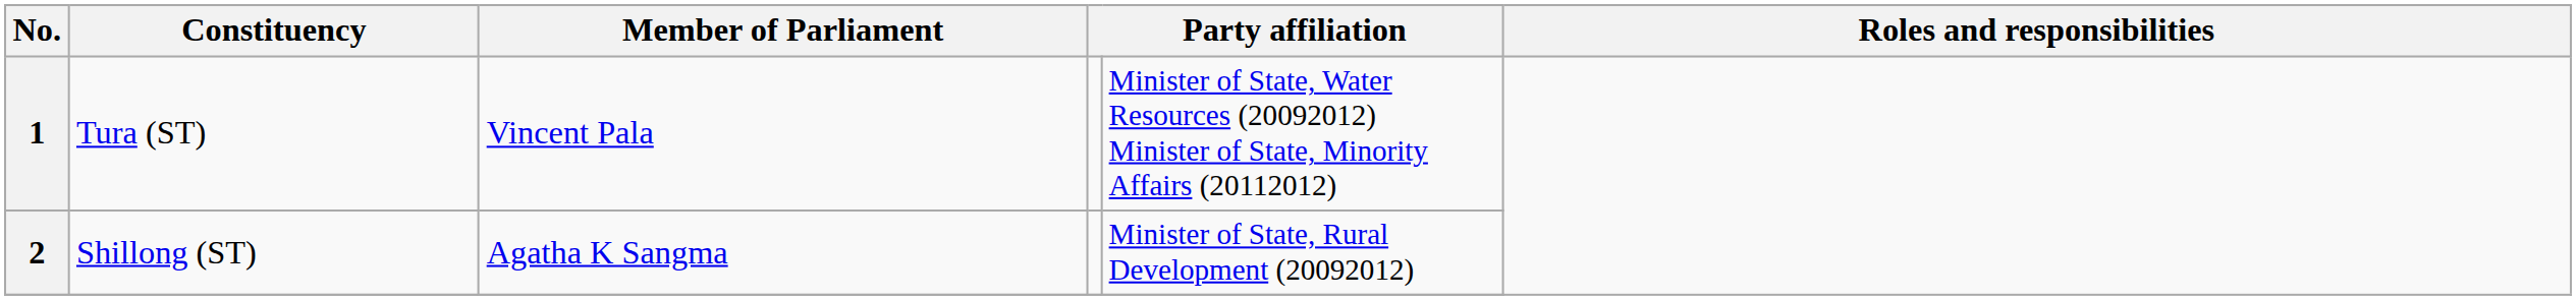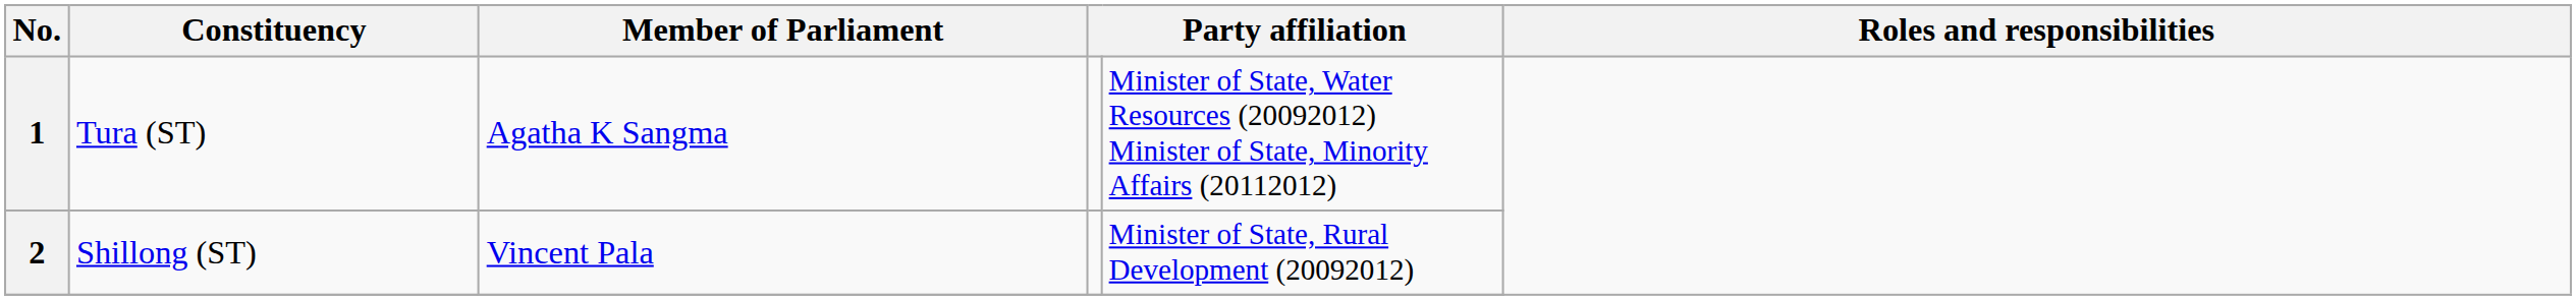1 | Member of Parliament: Vincent Pala -> Agatha K Sangma
2 | Member of Parliament: Agatha K Sangma -> Vincent Pala
